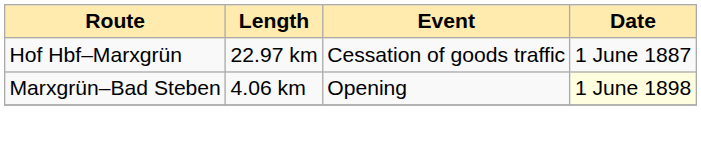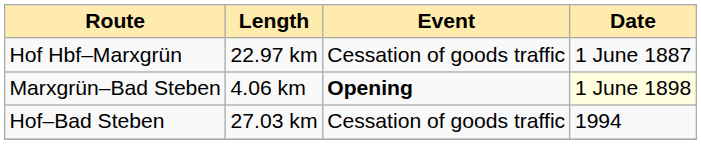Marxgrün–Bad Steben | Event: normal -> bold
+ row: Hof–Bad Steben | 27.03 km | Cessation of goods traffic | 1994
